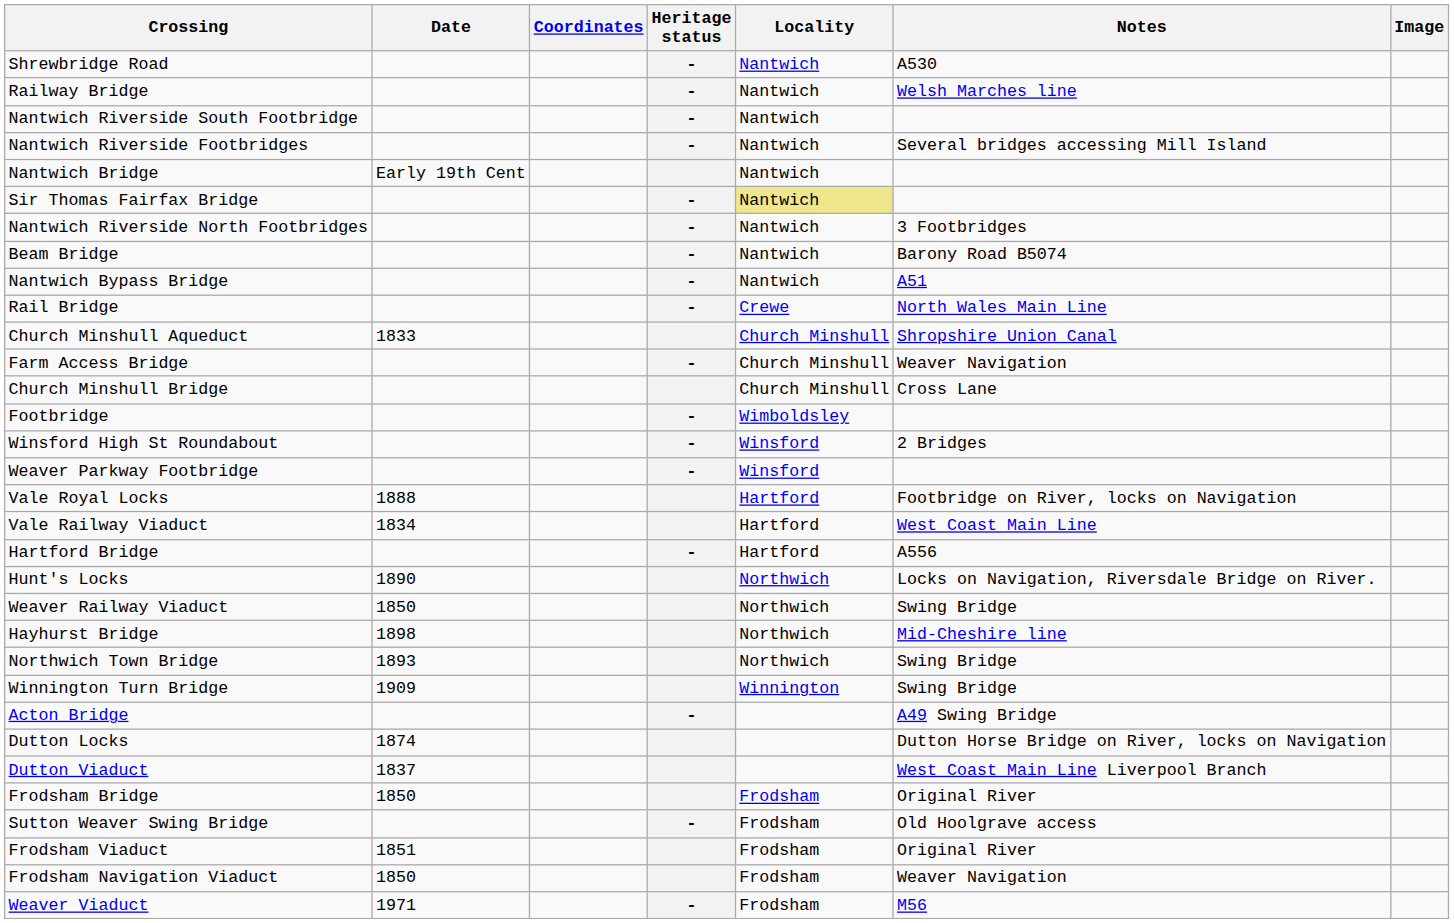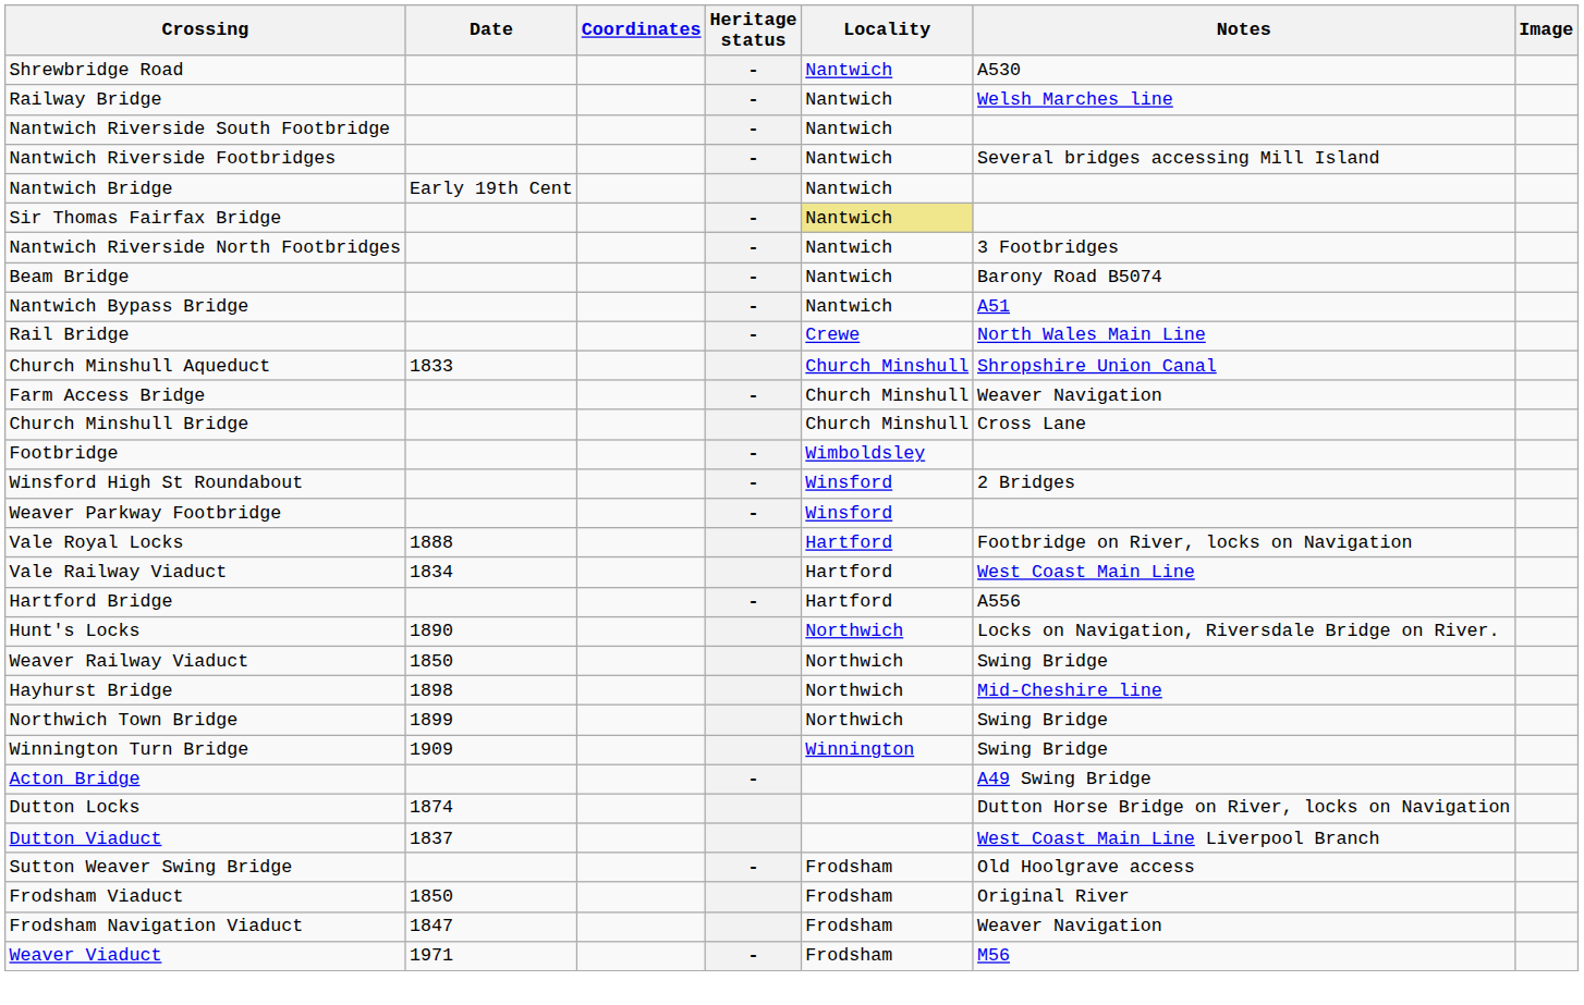Northwich Town Bridge | Date: 1893 -> 1899
- row: Frodsham Bridge | 1850 | Frodsham | Original River
Frodsham Viaduct | Date: 1851 -> 1850
Frodsham Navigation Viaduct | Date: 1850 -> 1847
